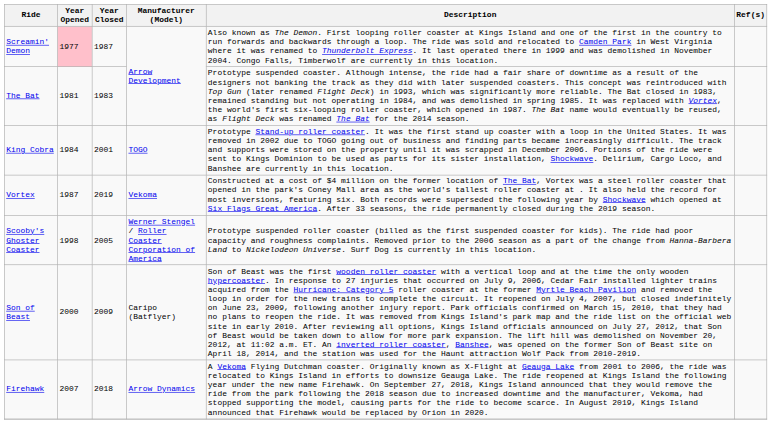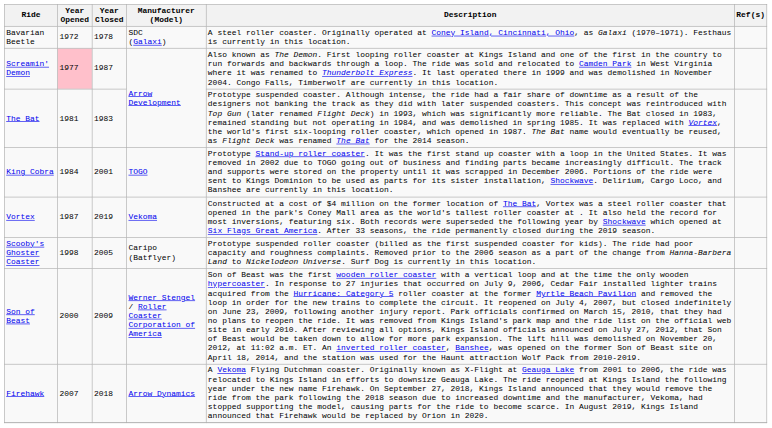+ row: Bavarian Beetle | 1972 | 1978 | SDC (Galaxi) | A steel roller coaster. Originally operated at Coney Island, Cincinnati, Ohio, as Galaxi (1970–1971). Festhaus is currently in this location.
Scooby's Ghoster Coaster | Manufacturer (Model): Werner Stengel / Roller Coaster Corporation of America -> Caripo (Batflyer)
Son of Beast | Manufacturer (Model): Caripo (Batflyer) -> Werner Stengel / Roller Coaster Corporation of America
